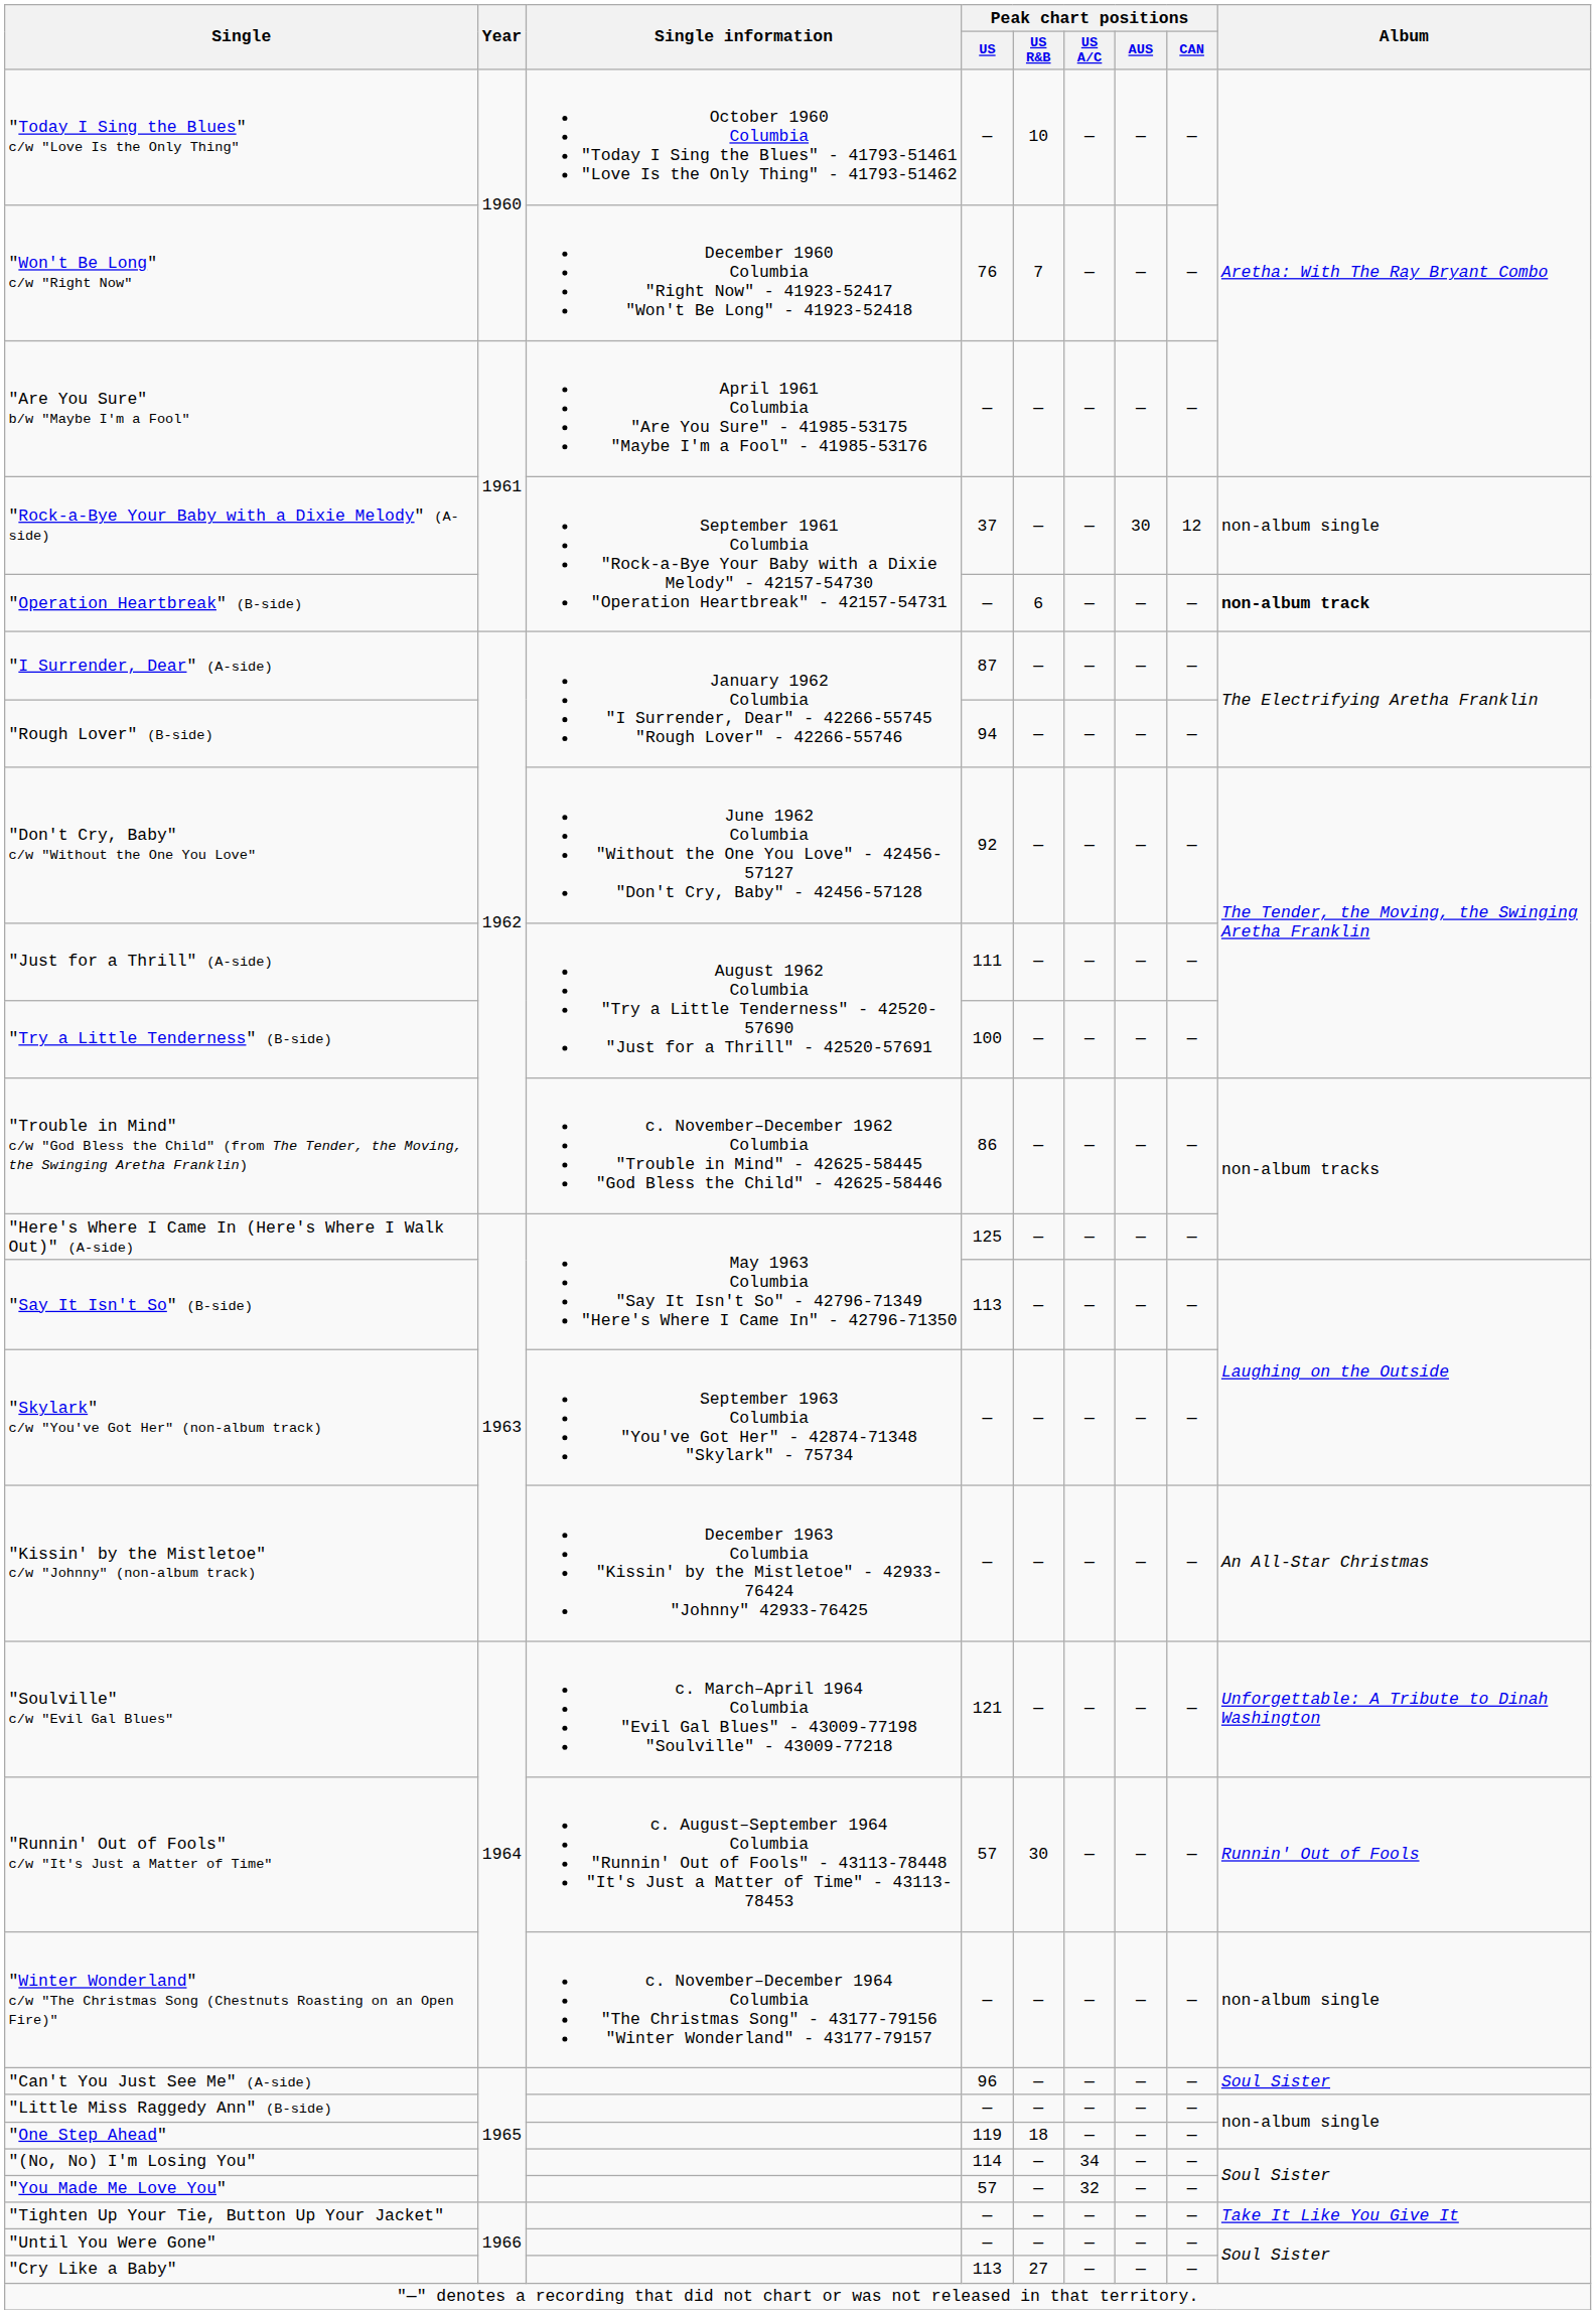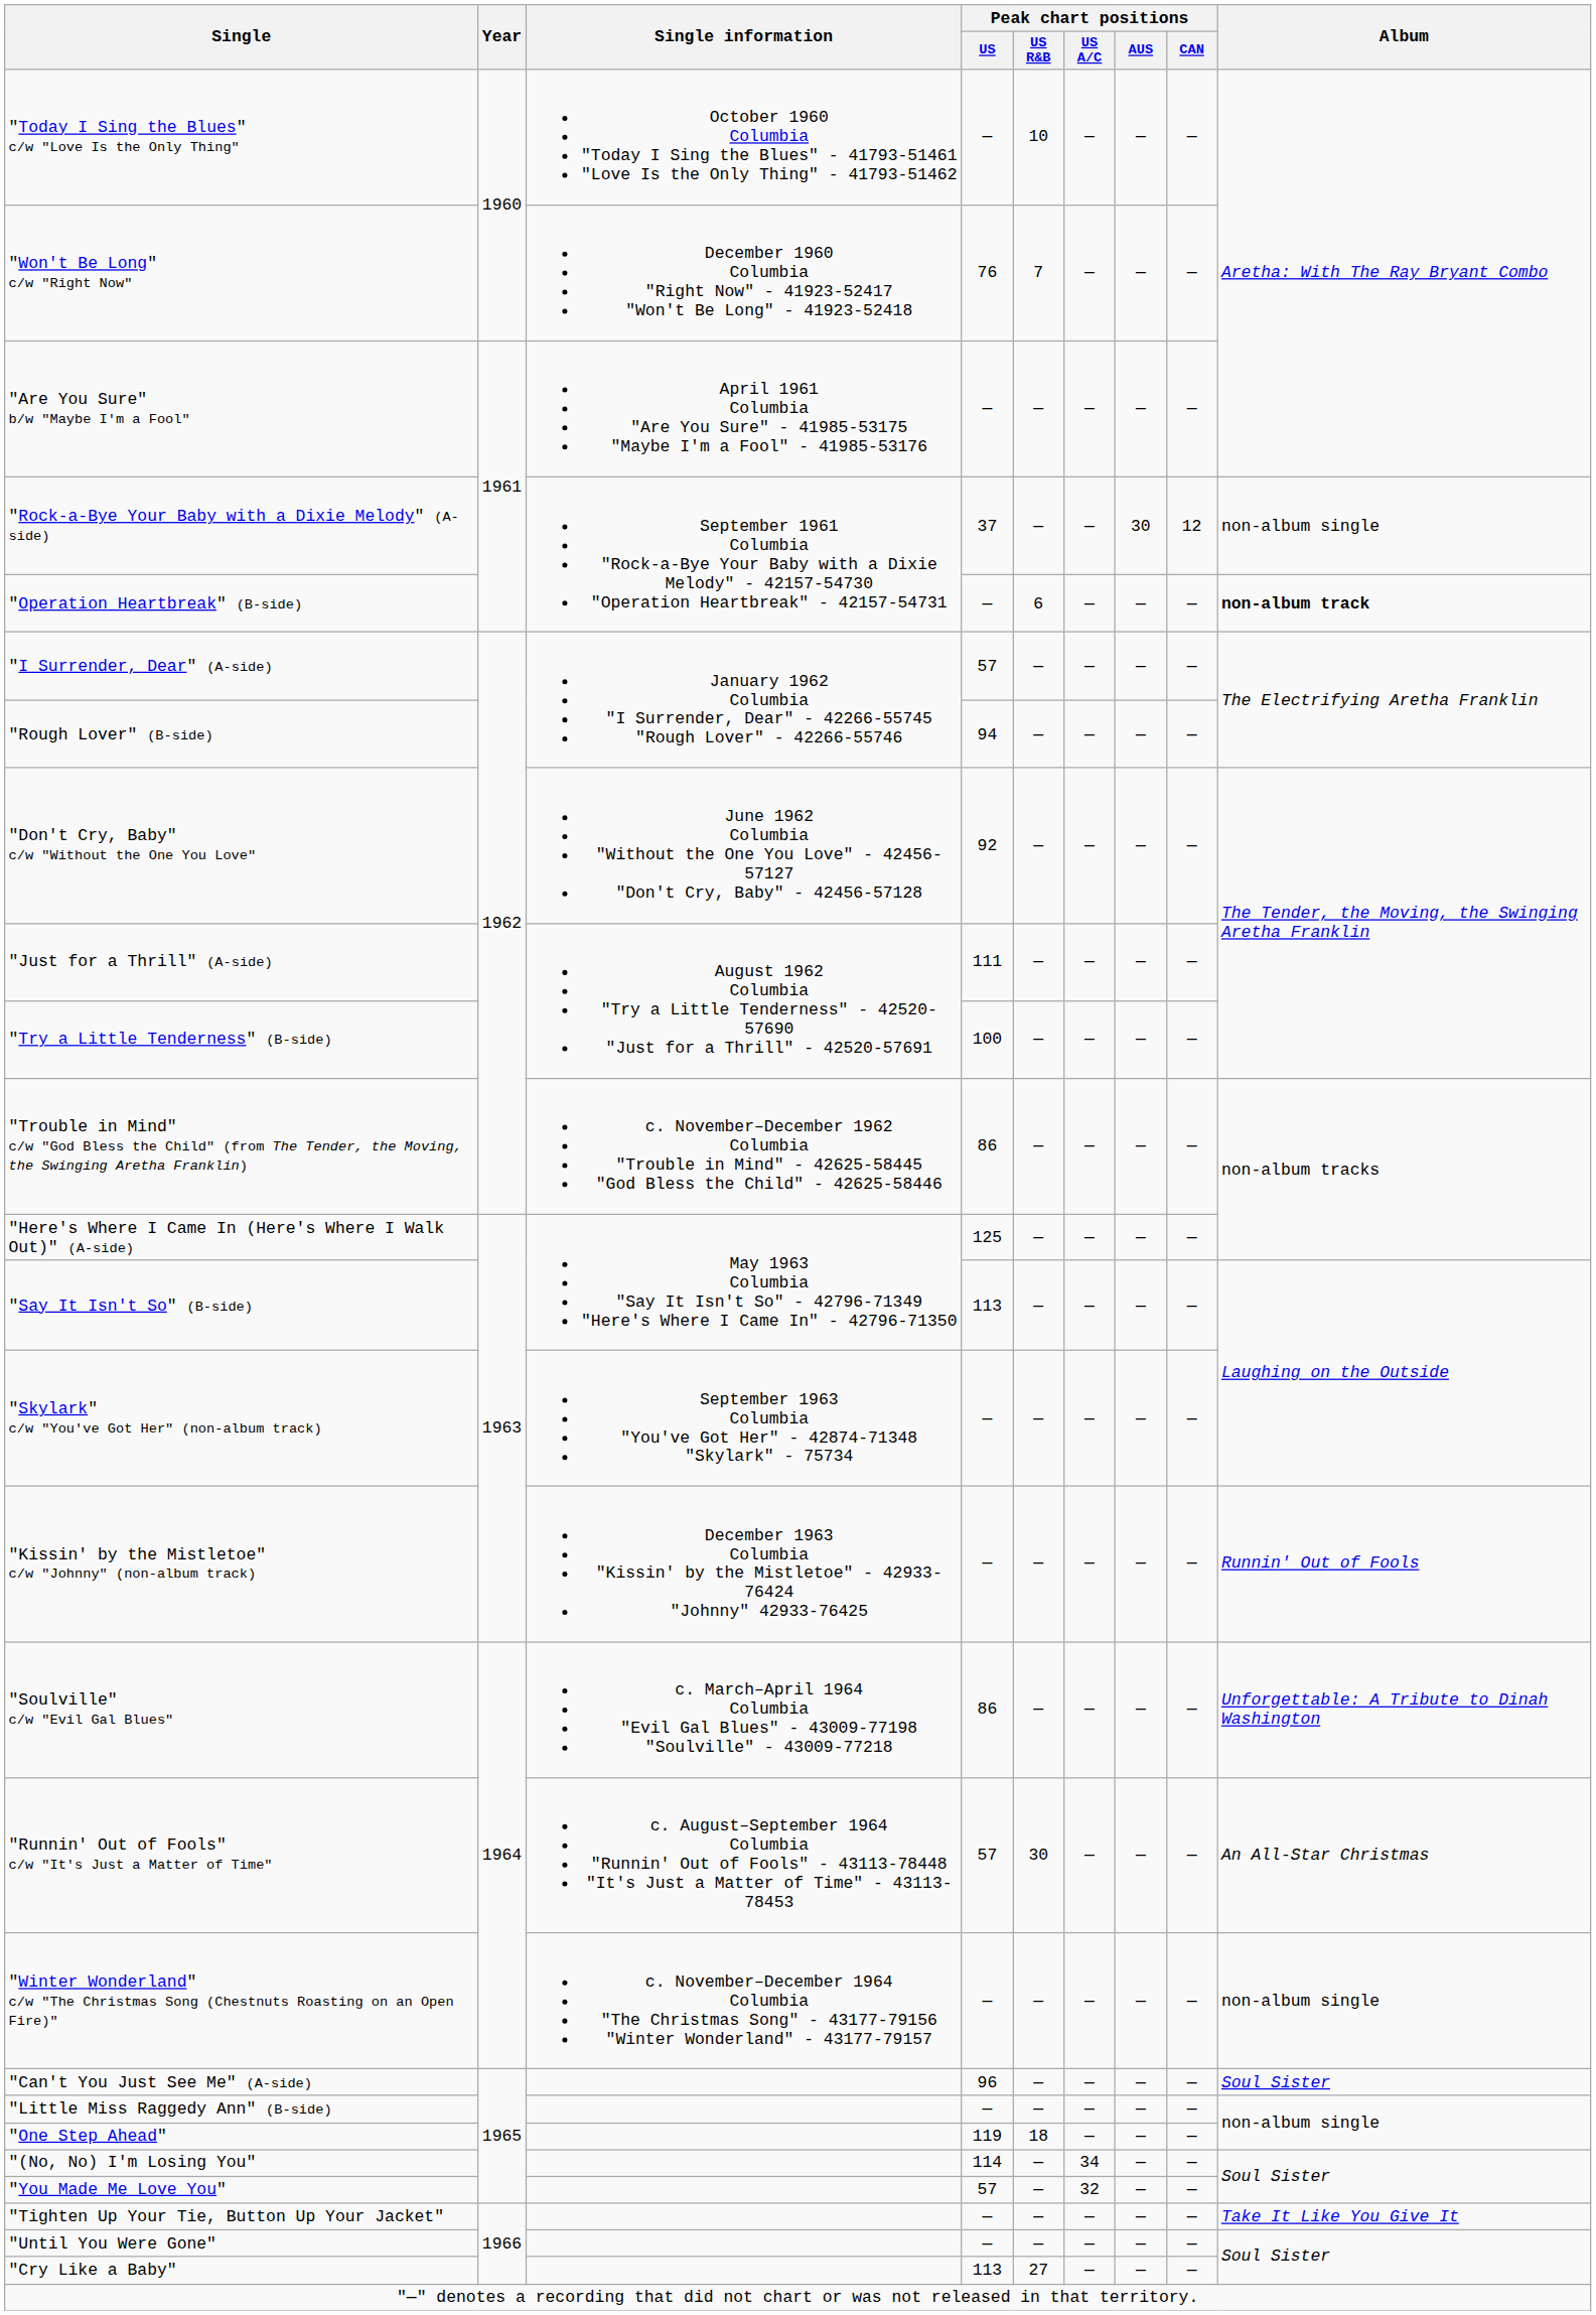"I Surrender, Dear" (A-side) | Peak chart positions / US: 87 -> 57
"Kissin' by the Mistletoe" c/w "Johnny" (non-album track) | Album: An All-Star Christmas -> Runnin' Out of Fools
"Soulville" c/w "Evil Gal Blues" | Peak chart positions / US: 121 -> 86
"Runnin' Out of Fools" c/w "It's Just a Matter of Time" | Album: Runnin' Out of Fools -> An All-Star Christmas
